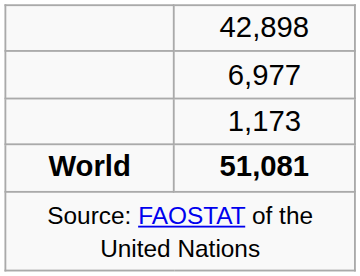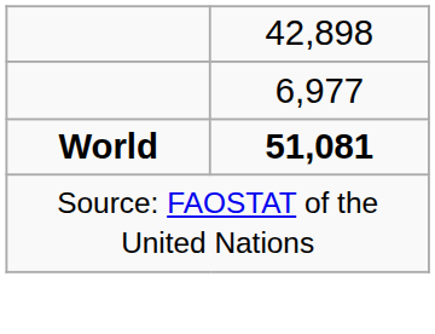- row: 1,173
